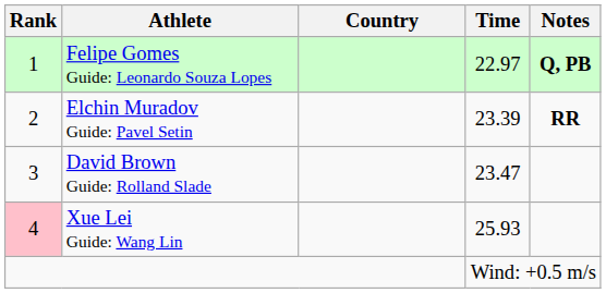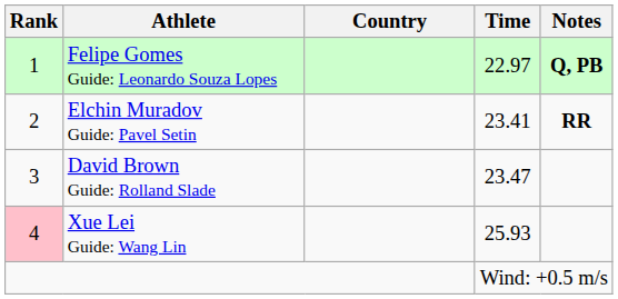Elchin Muradov Guide: Pavel Setin | Time: 23.39 -> 23.41
